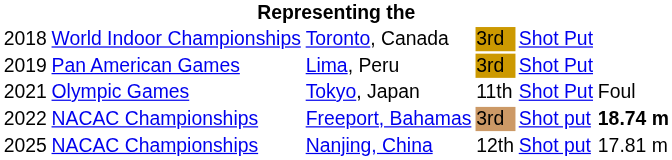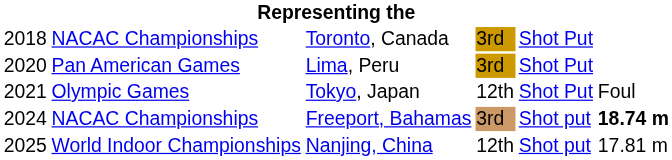Toronto, Canada | column 2: World Indoor Championships -> NACAC Championships
Lima, Peru | column 1: 2019 -> 2020
Tokyo, Japan | column 4: 11th -> 12th
Freeport, Bahamas | column 1: 2022 -> 2024
Nanjing, China | column 2: NACAC Championships -> World Indoor Championships
